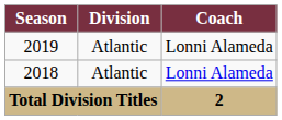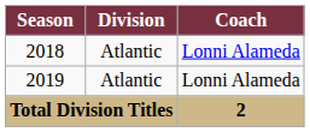rows swapped: 2018 <-> 2019
